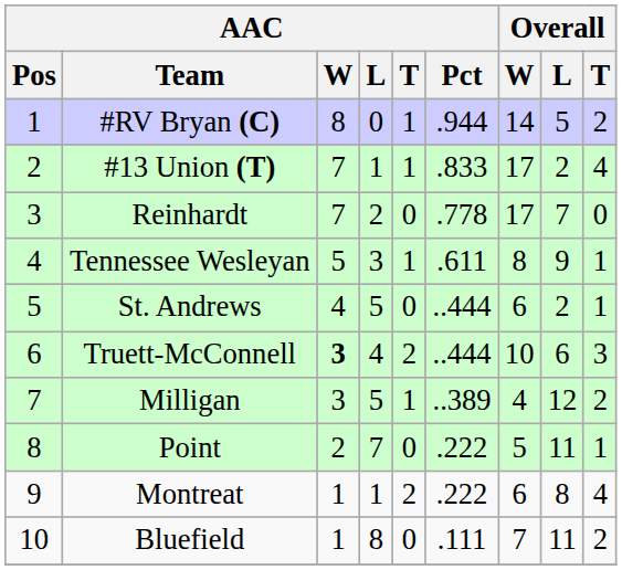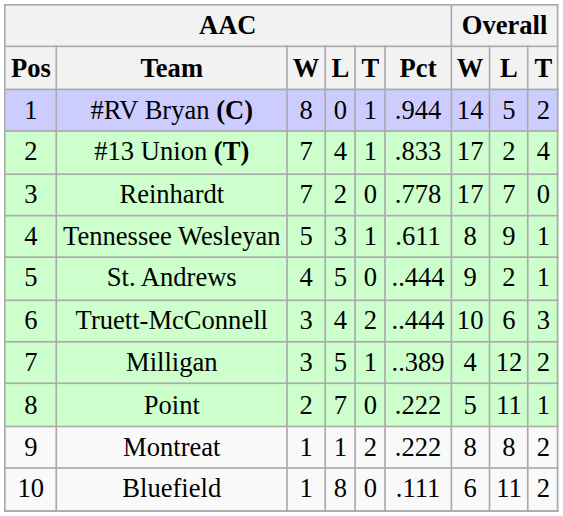#13 Union (T) | AAC / L: 1 -> 4
St. Andrews | Overall / W: 6 -> 9
Truett-McConnell | AAC / W: bold -> normal
Montreat | Overall / W: 6 -> 8
Montreat | Overall / T: 4 -> 2
Bluefield | Overall / W: 7 -> 6
